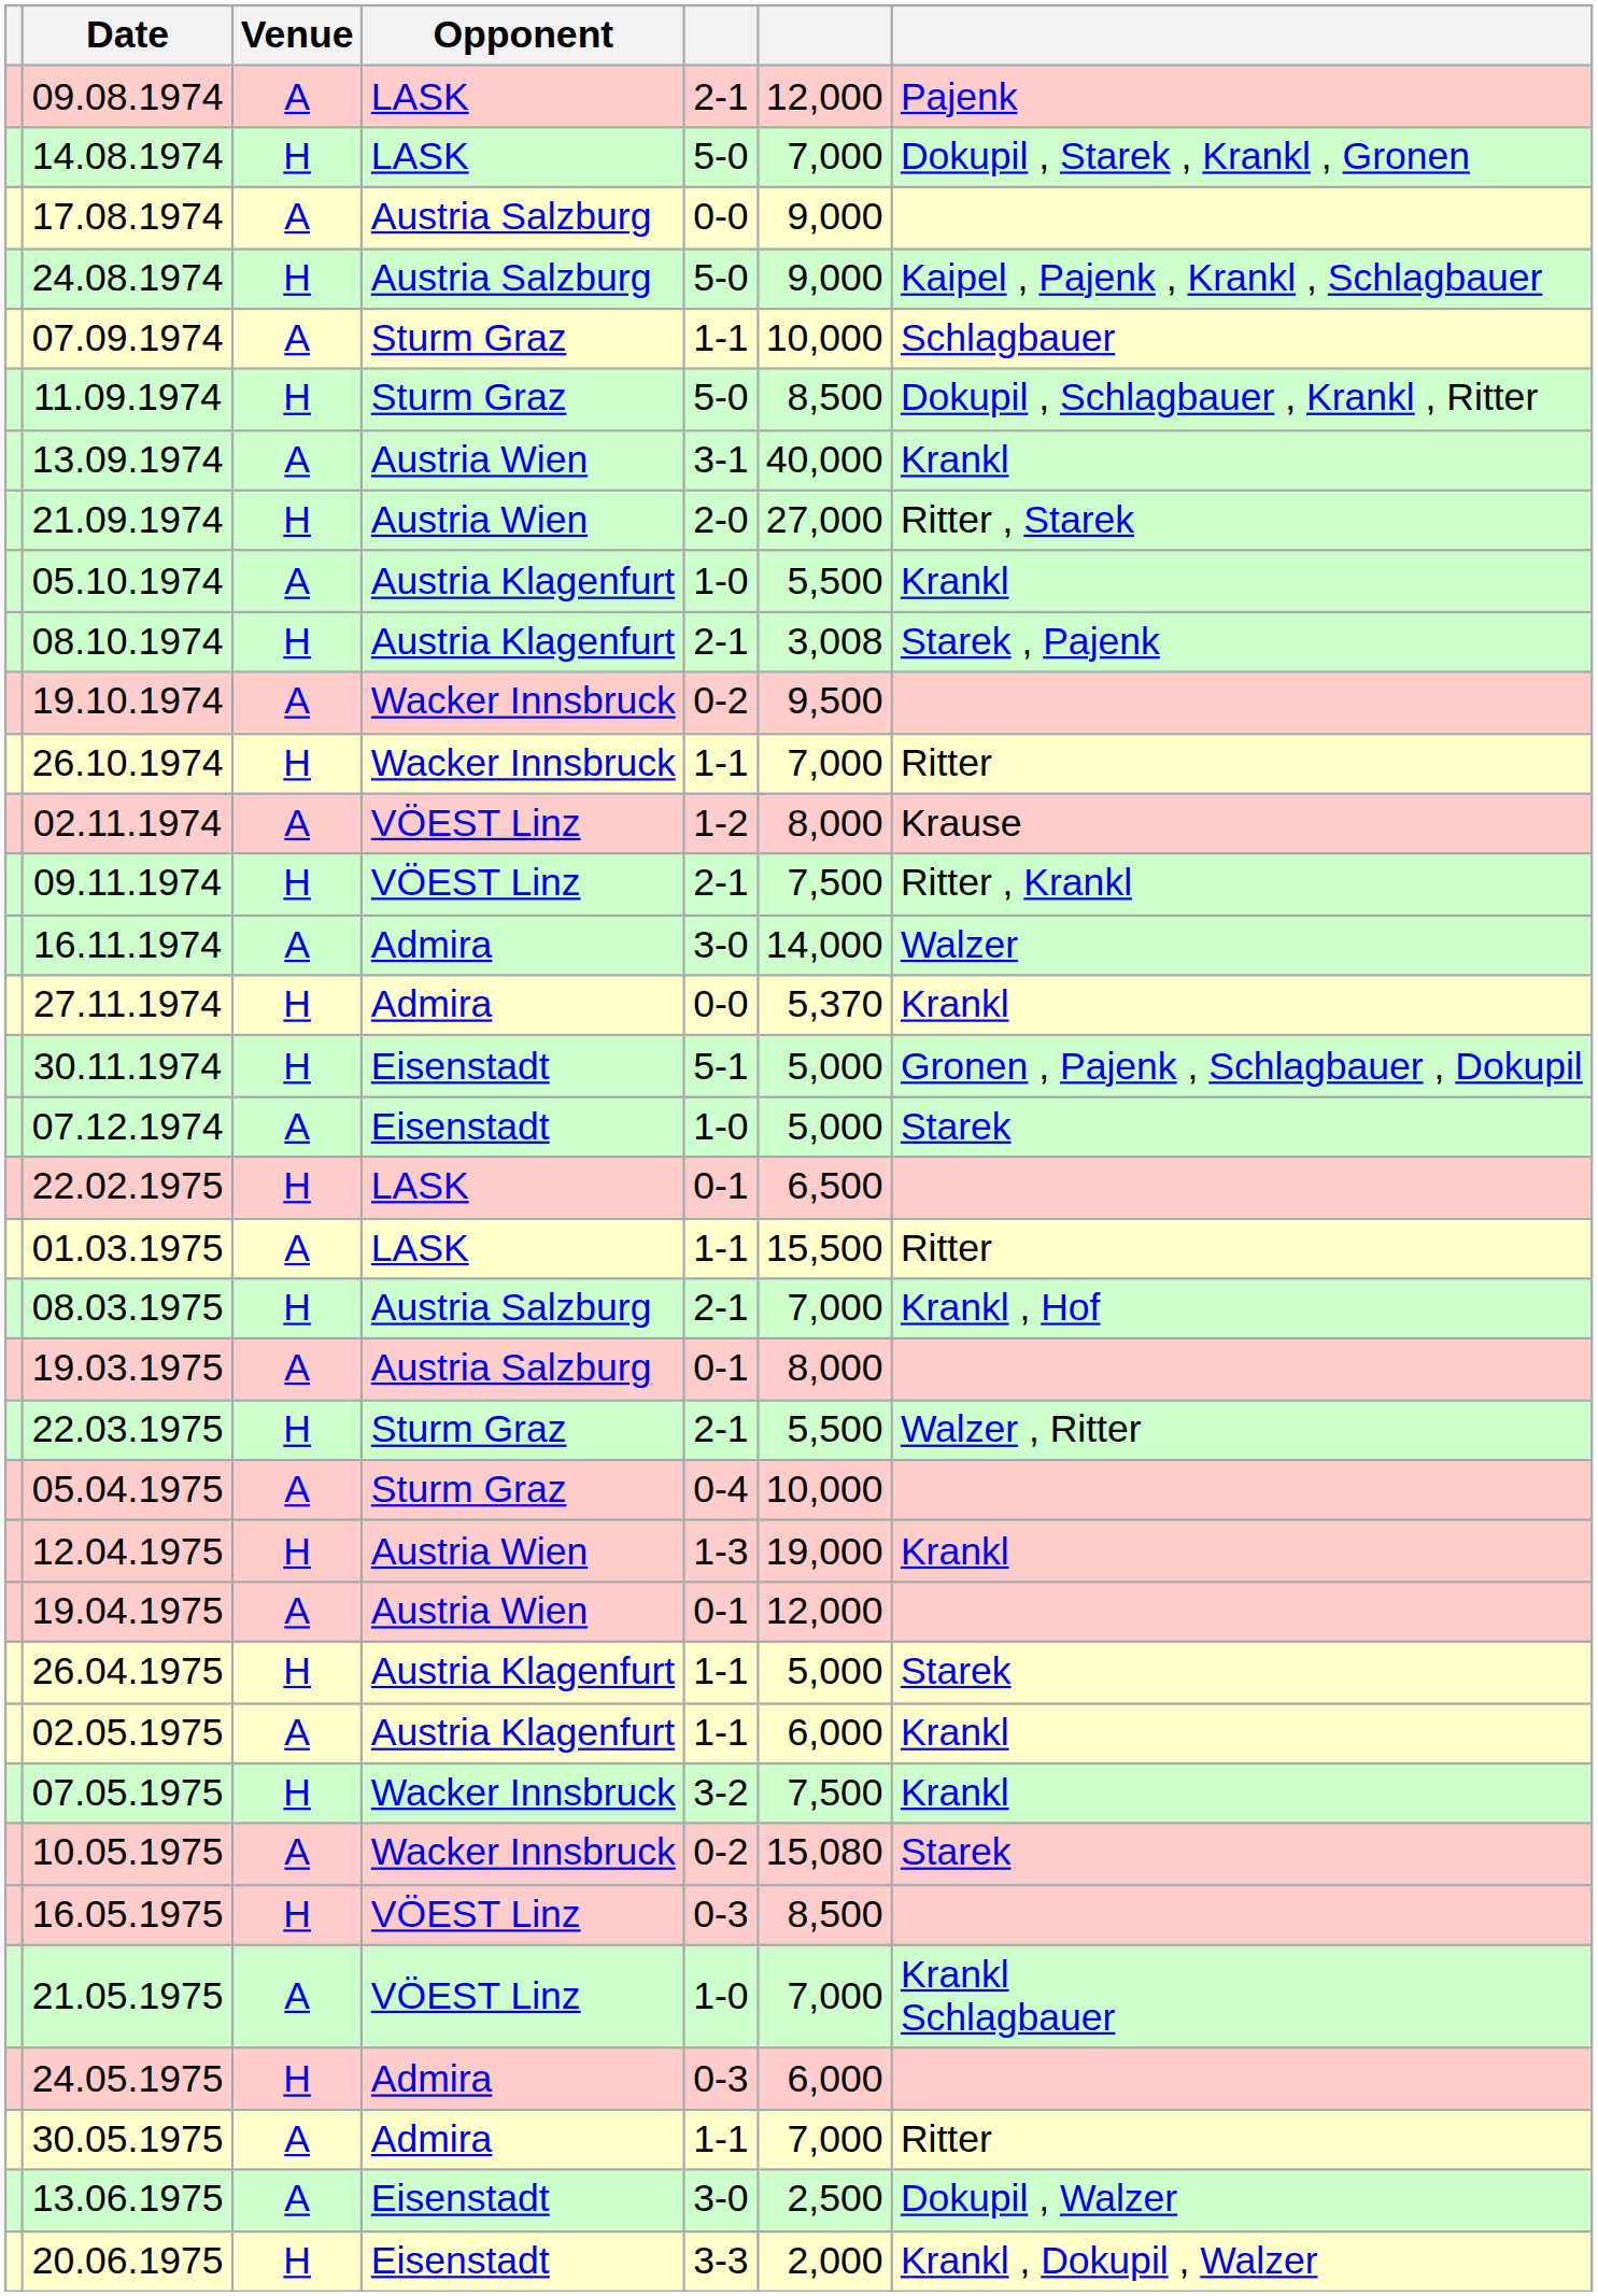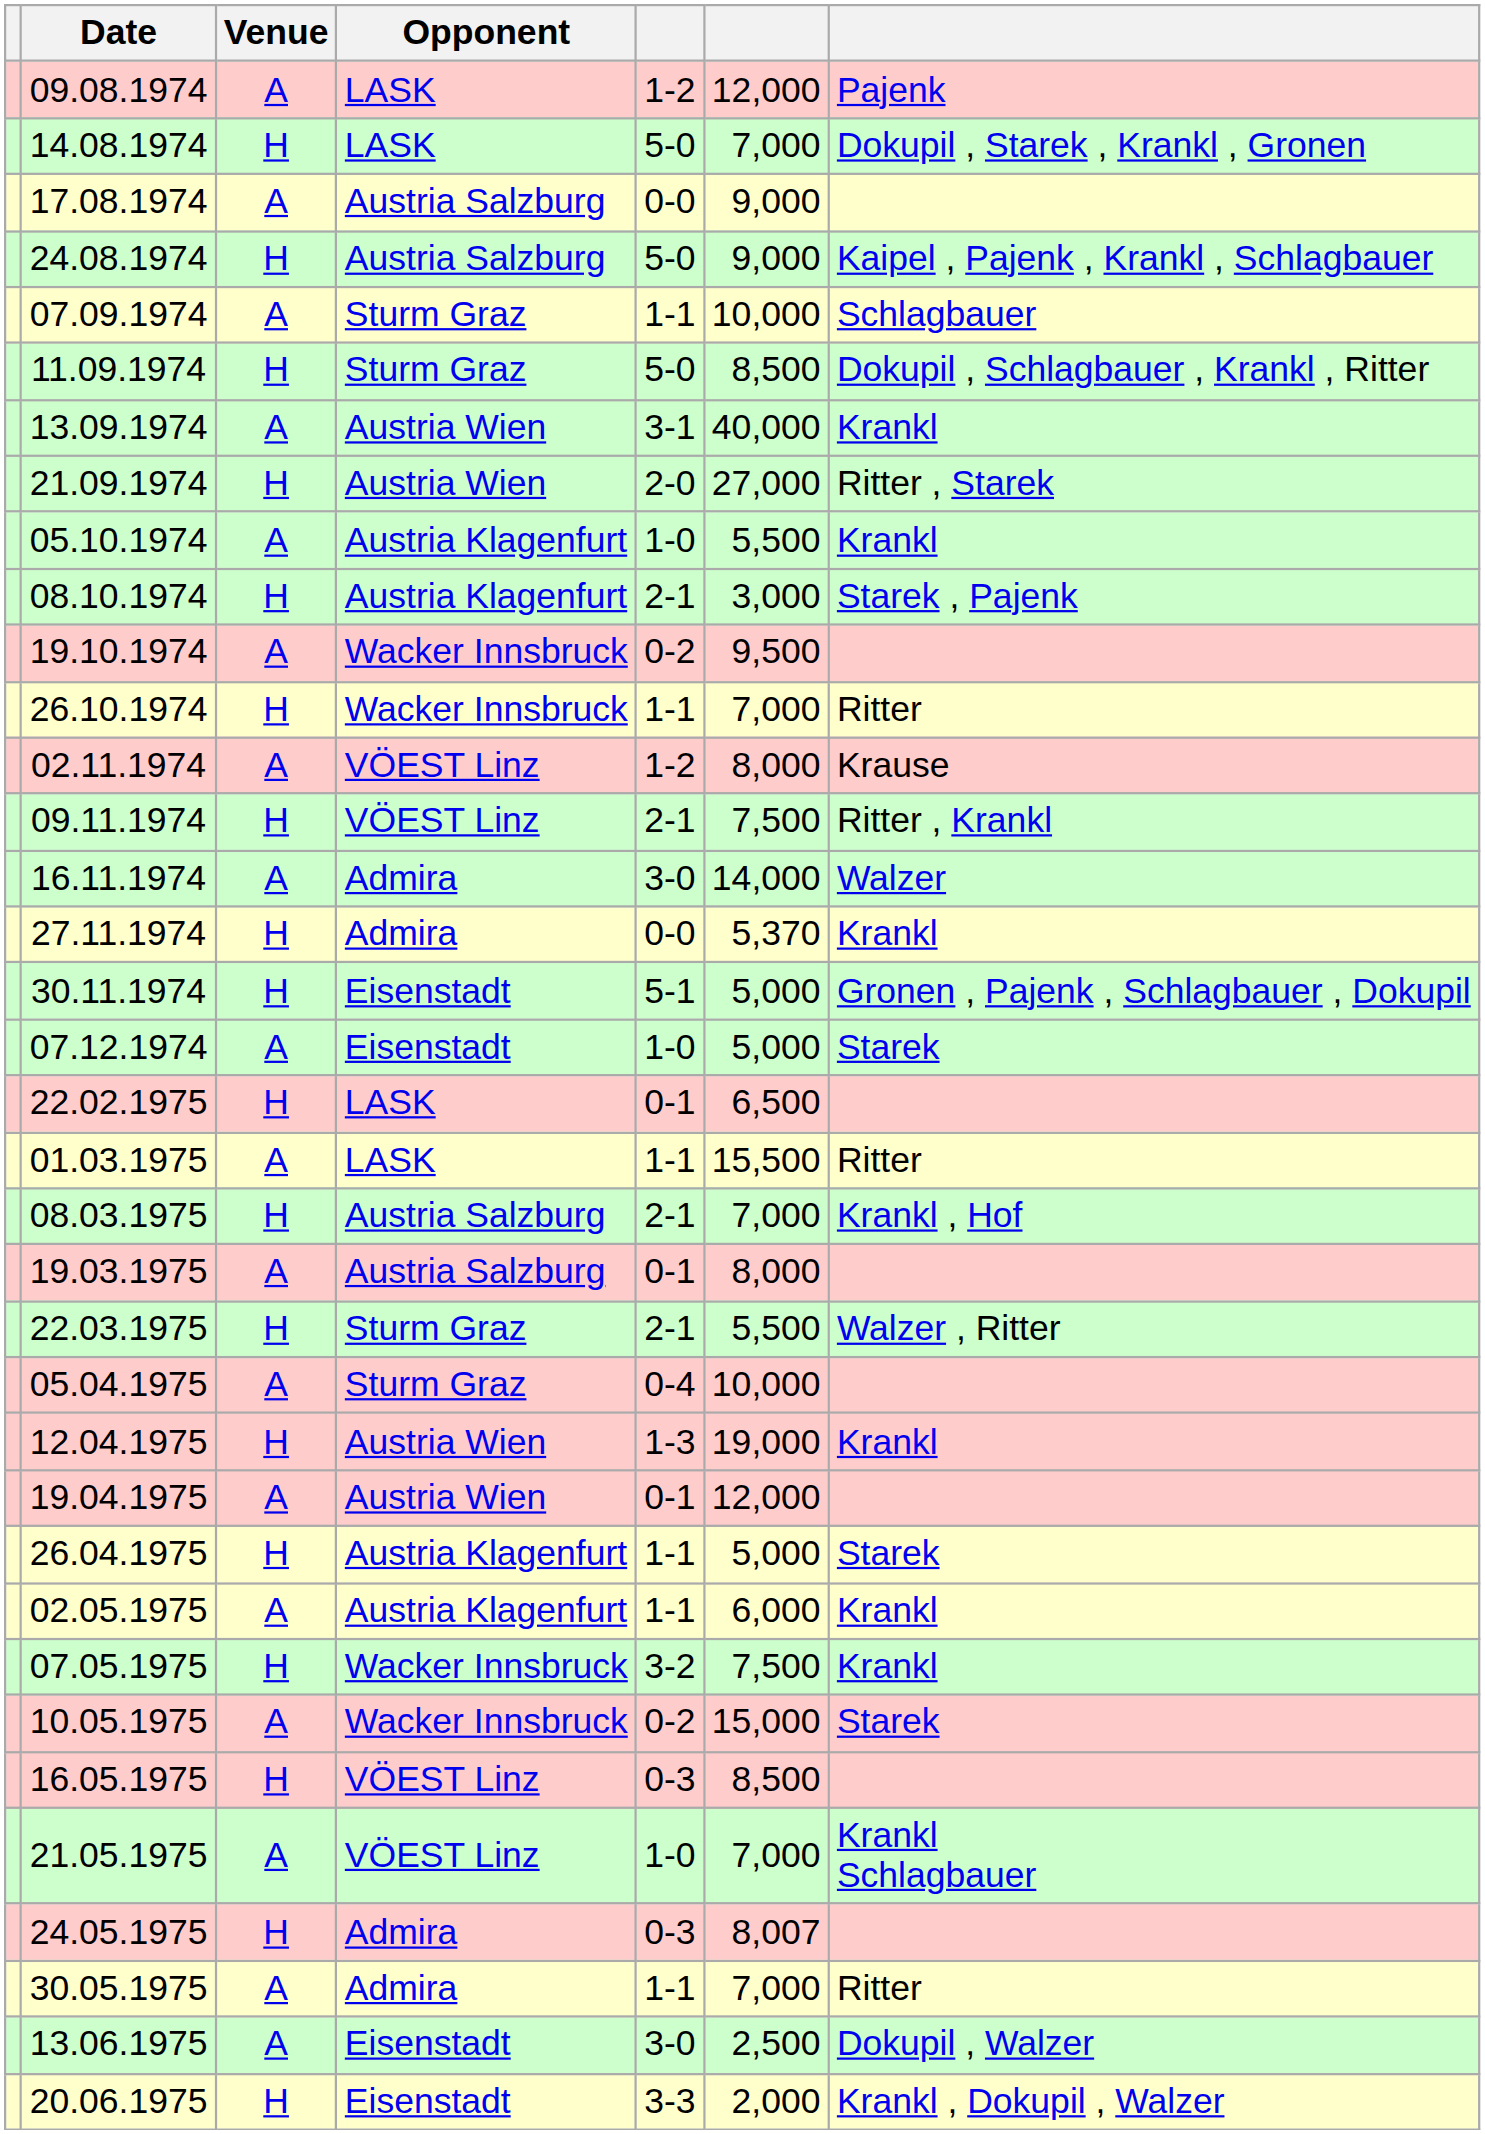09.08.1974 | column 5: 2-1 -> 1-2
08.10.1974 | column 6: 3,008 -> 3,000
10.05.1975 | column 6: 15,080 -> 15,000
24.05.1975 | column 6: 6,000 -> 8,007
